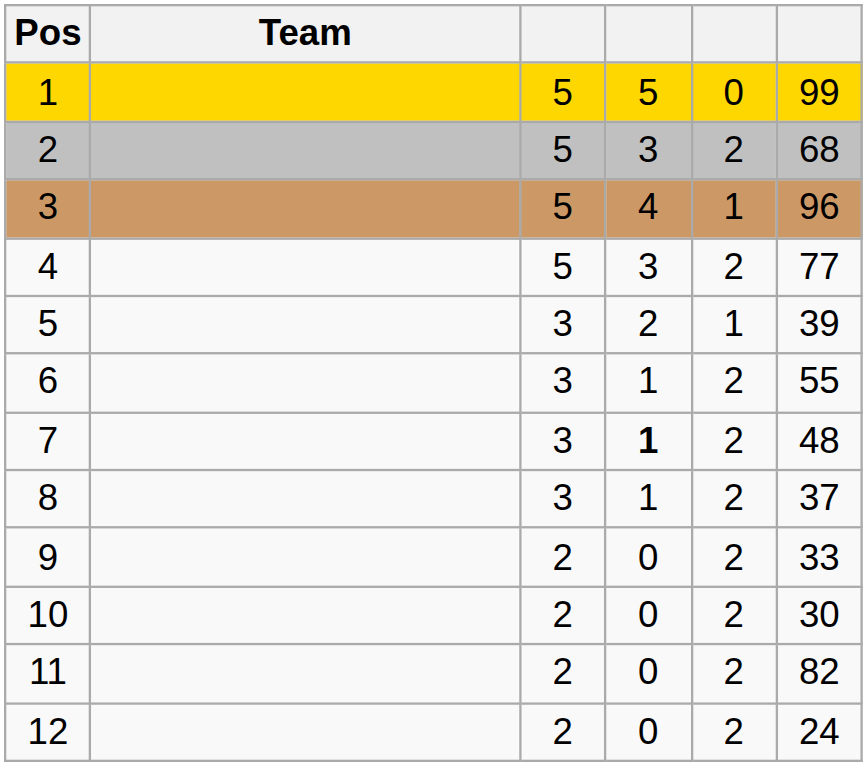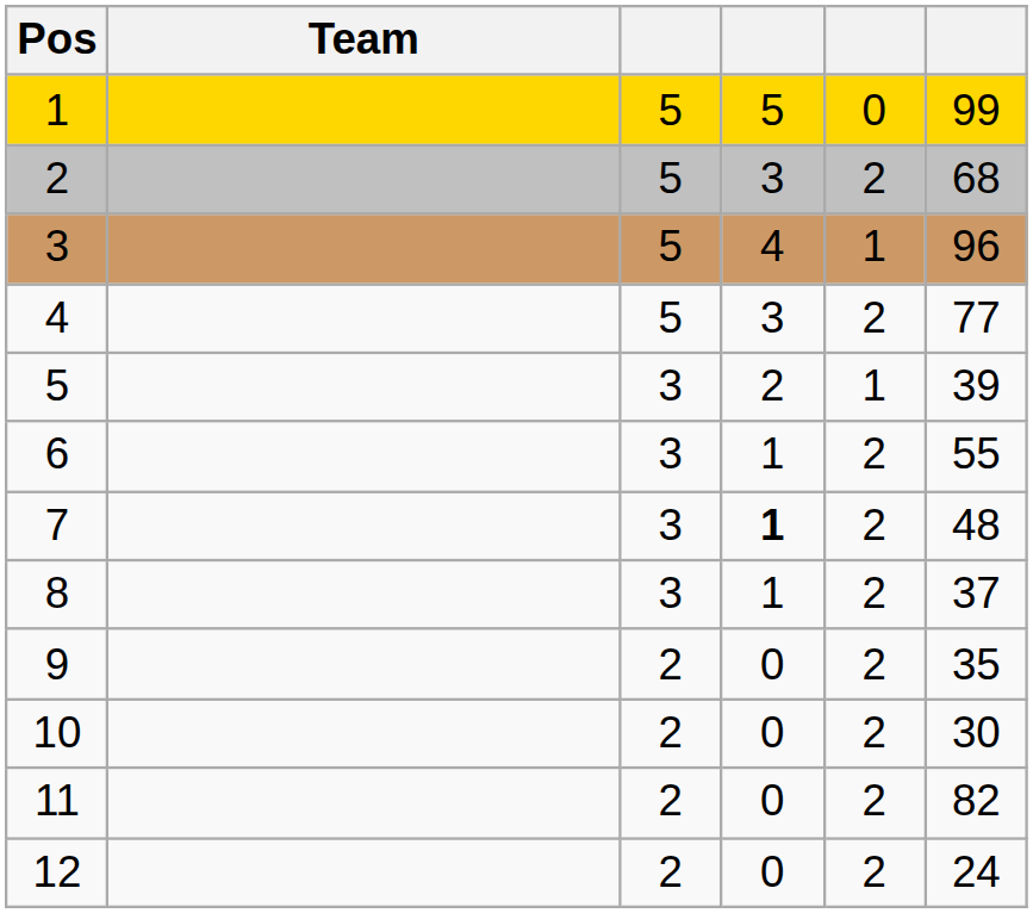9 | column 6: 33 -> 35
